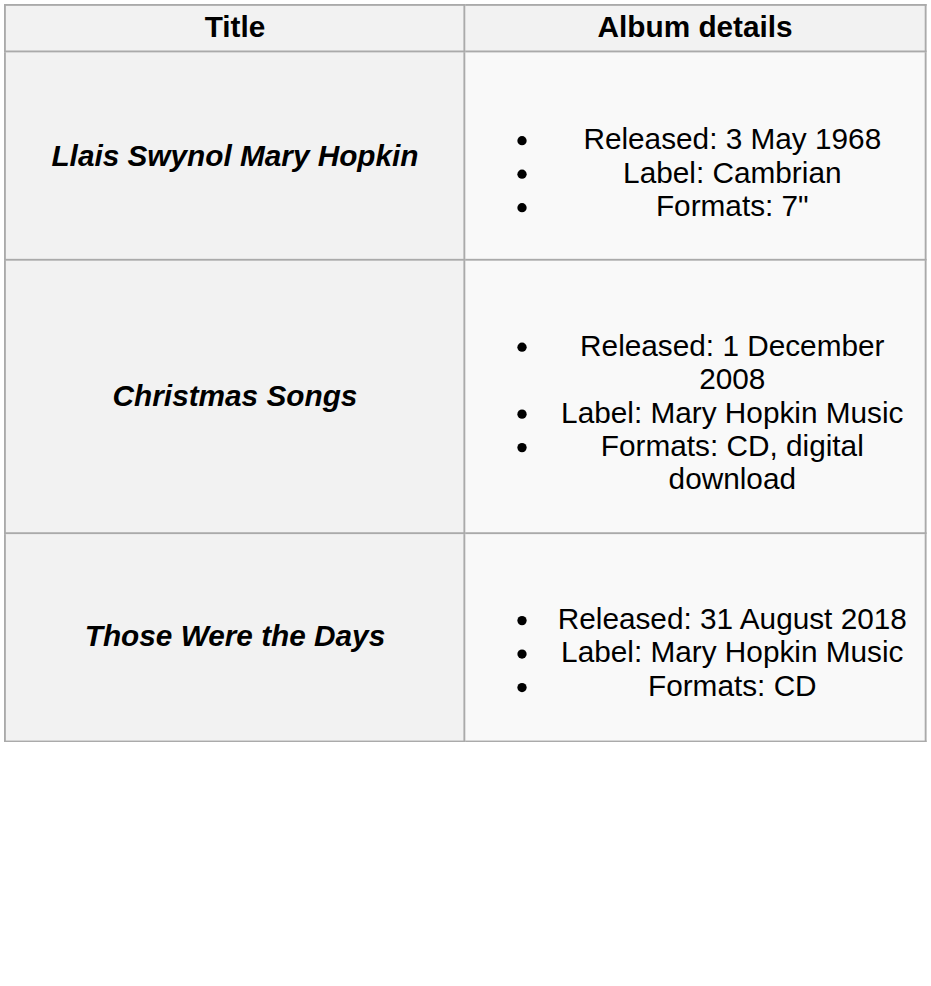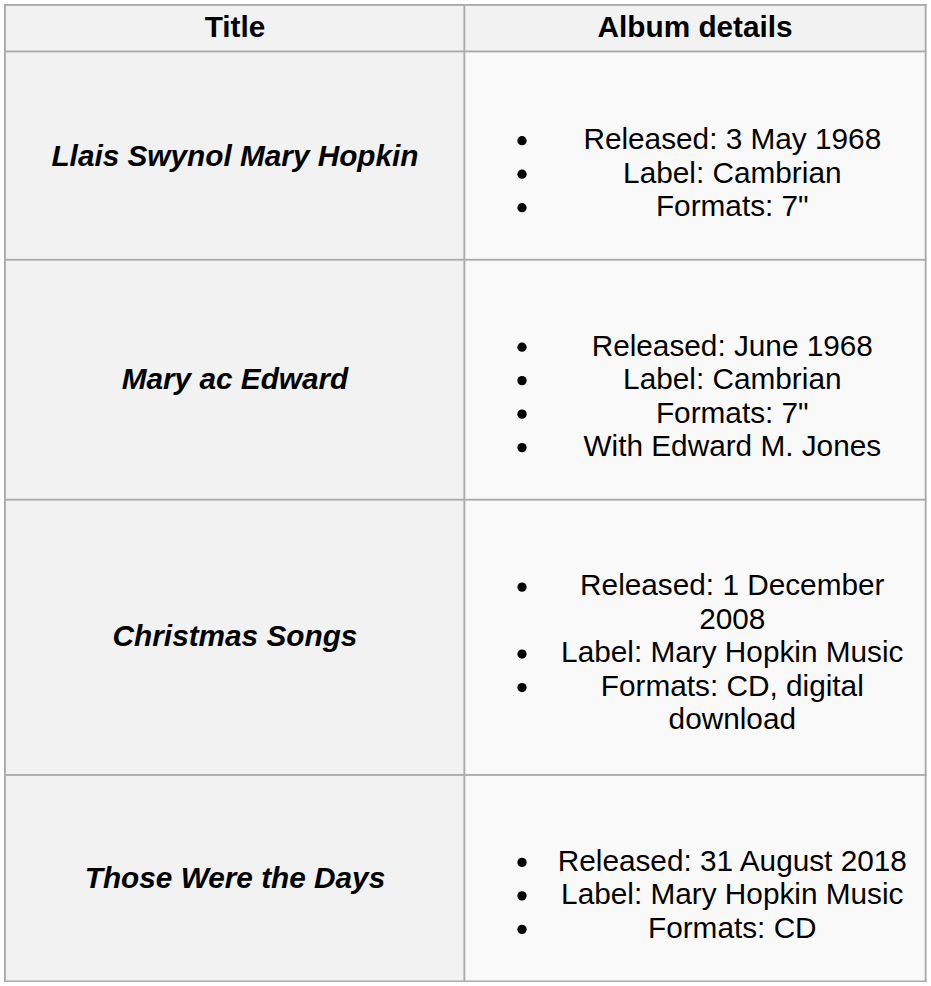+ row: Mary ac Edward | Released: June 1968 Label: Cambrian Formats: 7" With Edward M. Jones
